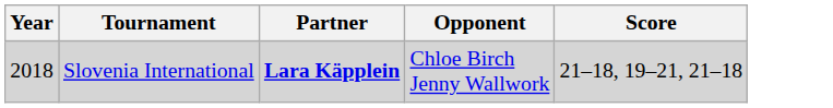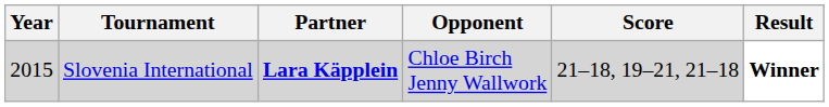+ column: Result | Winner
Slovenia International | Year: 2018 -> 2015
